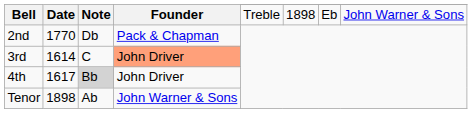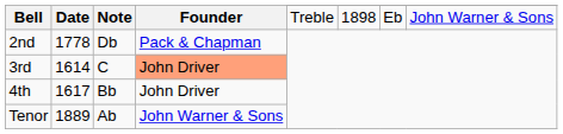2nd | Date: 1770 -> 1778
4th | Note: lightgrey background -> no background
Tenor | Date: 1898 -> 1889
